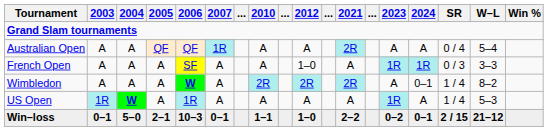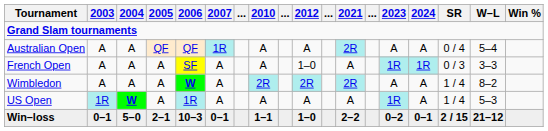Wimbledon | 2024: 0–1 -> A
